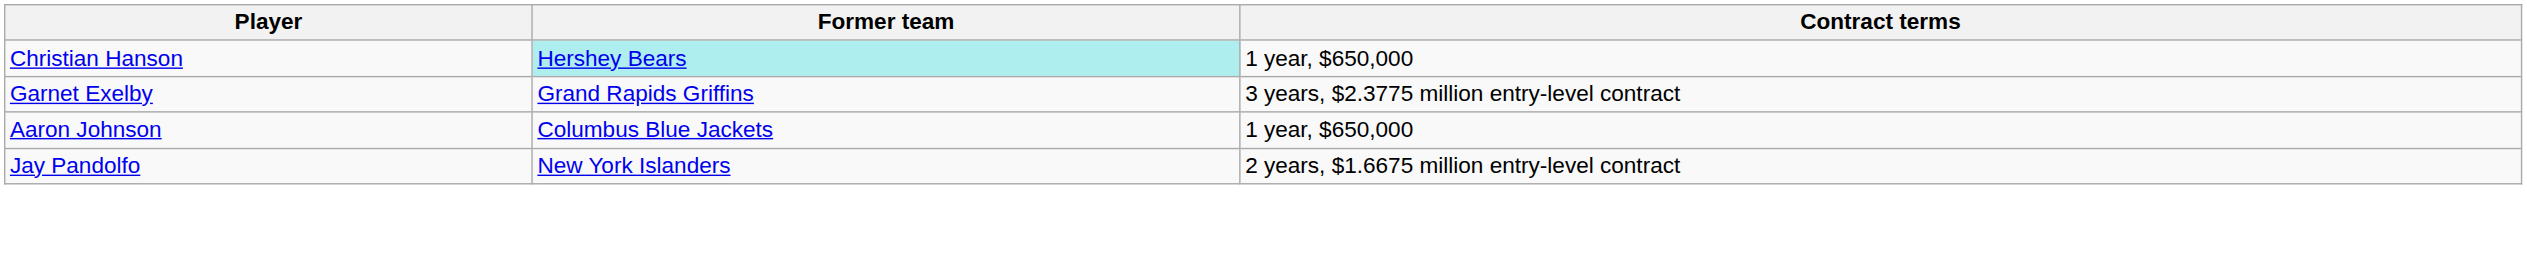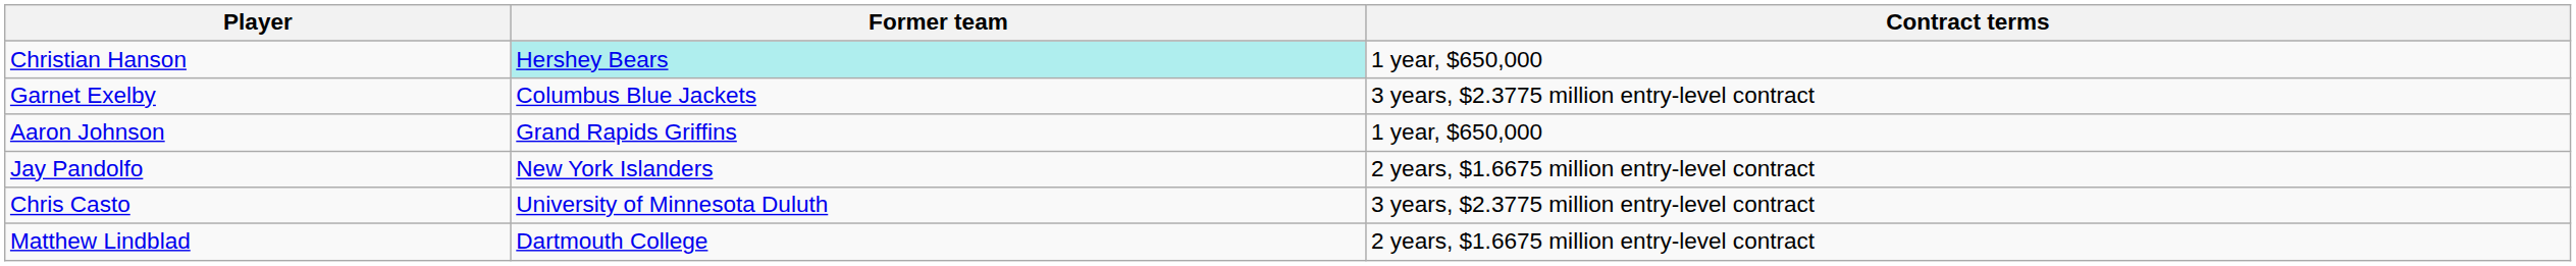Garnet Exelby | Former team: Grand Rapids Griffins -> Columbus Blue Jackets
Aaron Johnson | Former team: Columbus Blue Jackets -> Grand Rapids Griffins
+ row: Chris Casto | University of Minnesota Duluth | 3 years, $2.3775 million entry-level contract
+ row: Matthew Lindblad | Dartmouth College | 2 years, $1.6675 million entry-level contract
